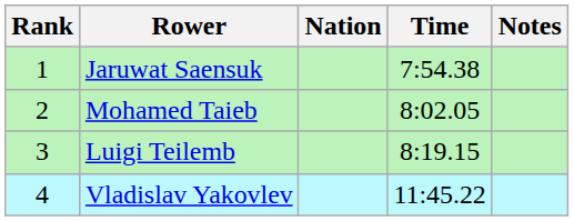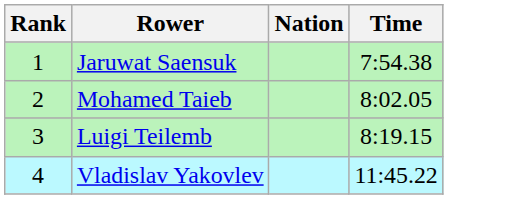- column: Notes
